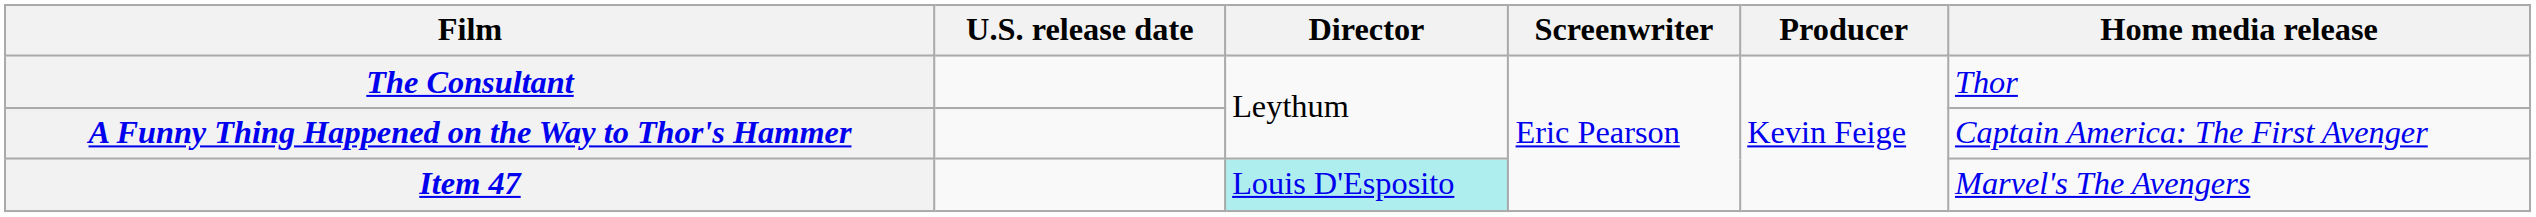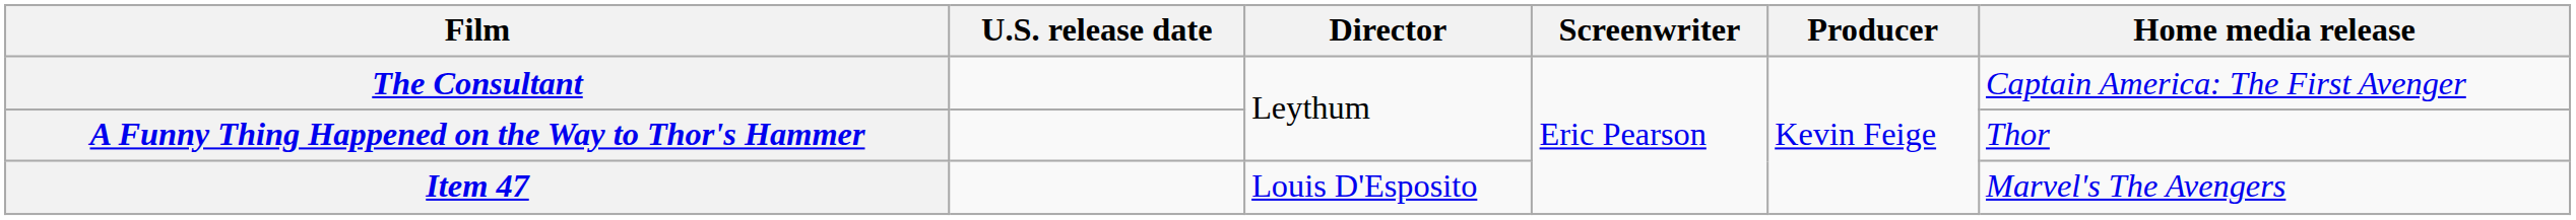The Consultant | Home media release: Thor -> Captain America: The First Avenger
A Funny Thing Happened on the Way to Thor's Hammer | Home media release: Captain America: The First Avenger -> Thor
Item 47 | Director: paleturquoise background -> no background
